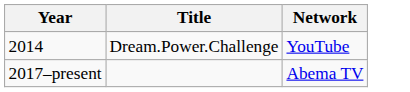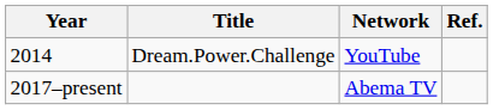+ column: Ref.
